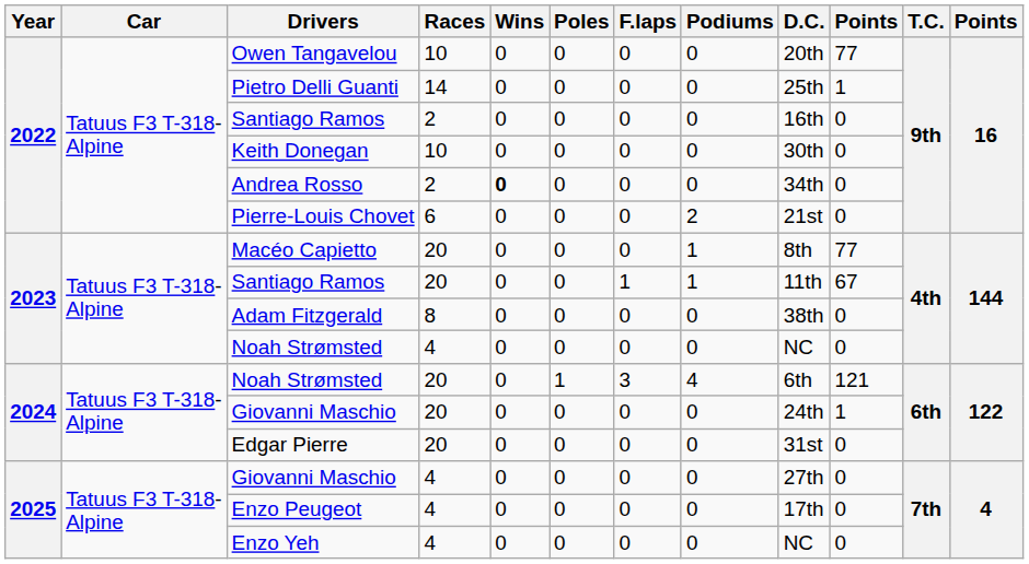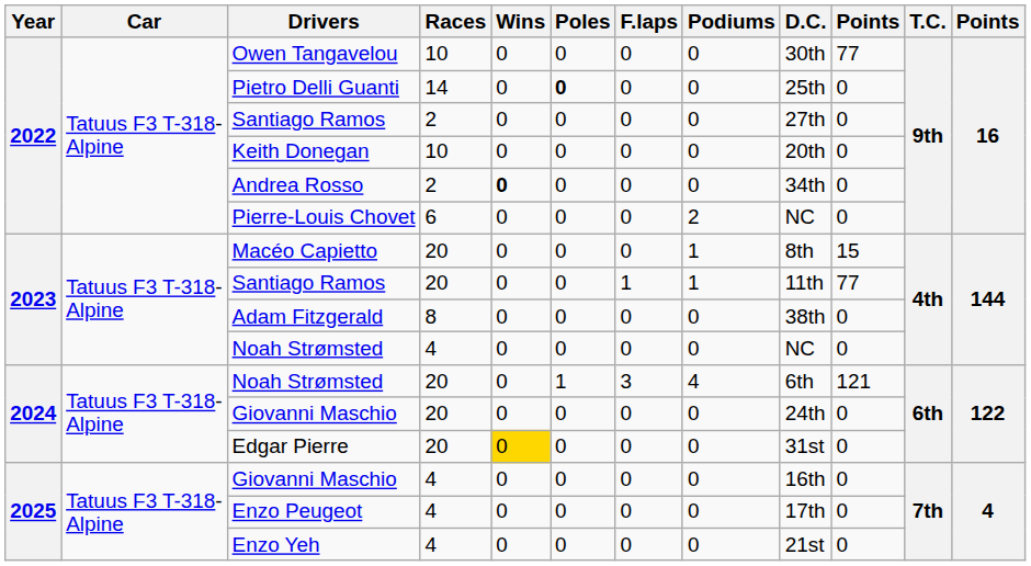Owen Tangavelou | D.C.: 20th -> 30th
Pietro Delli Guanti | Poles: normal -> bold
Pietro Delli Guanti | column 10: 1 -> 0
Santiago Ramos / 2 | D.C.: 16th -> 27th
Keith Donegan | D.C.: 30th -> 20th
Pierre-Louis Chovet | D.C.: 21st -> NC
Macéo Capietto | column 10: 77 -> 15
Santiago Ramos / 20 | column 10: 67 -> 77
Giovanni Maschio / 20 | column 10: 1 -> 0
Edgar Pierre | Wins: no background -> gold background
Giovanni Maschio / 4 | D.C.: 27th -> 16th
Enzo Yeh | D.C.: NC -> 21st
